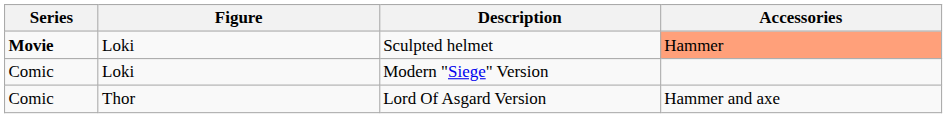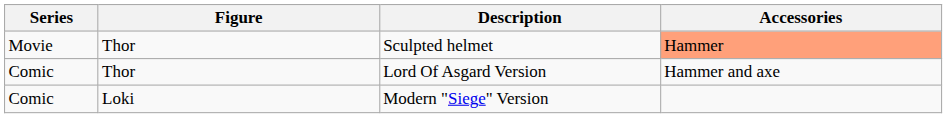Sculpted helmet | Series: bold -> normal
Sculpted helmet | Figure: Loki -> Thor
rows swapped: Modern "Siege" Version <-> Lord Of Asgard Version
